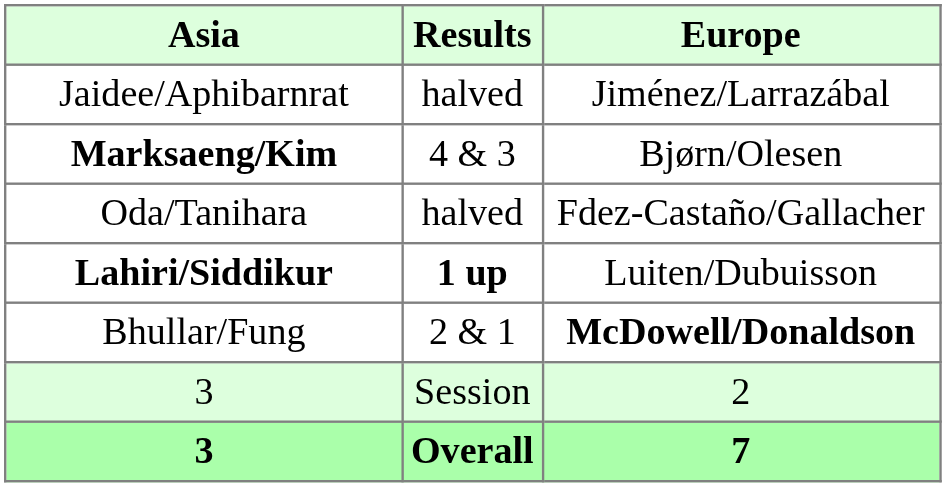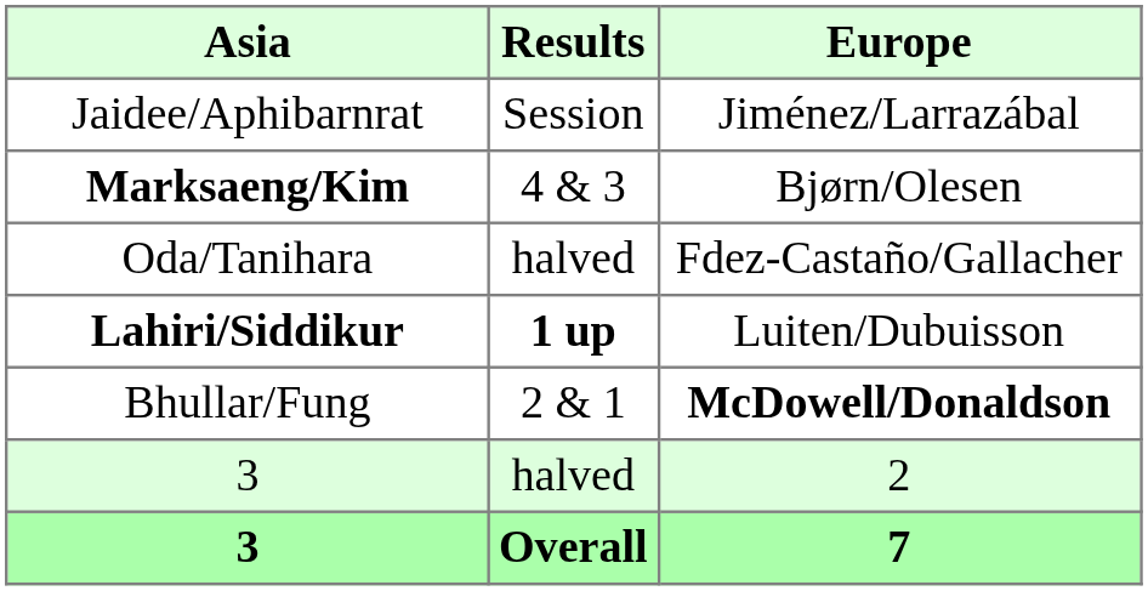Jaidee/Aphibarnrat | Results: halved -> Session
3 / 2 | Results: Session -> halved
